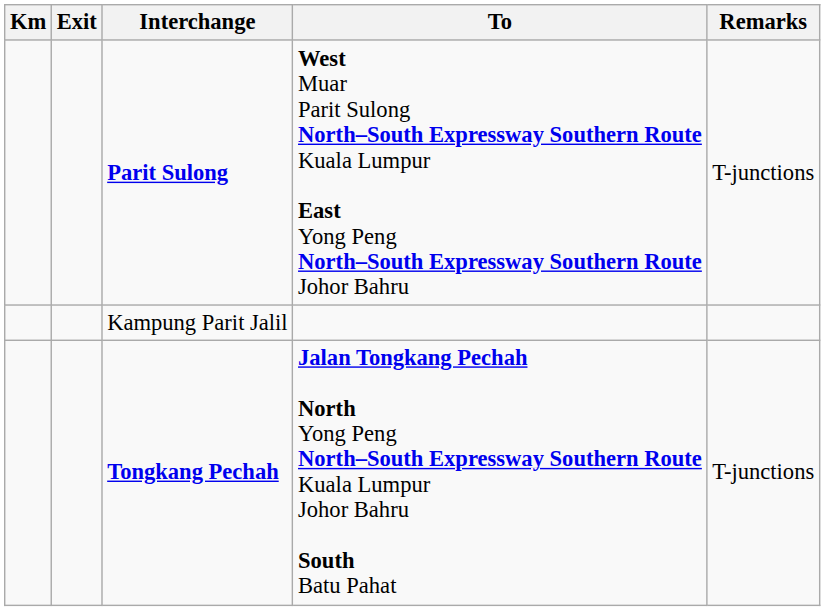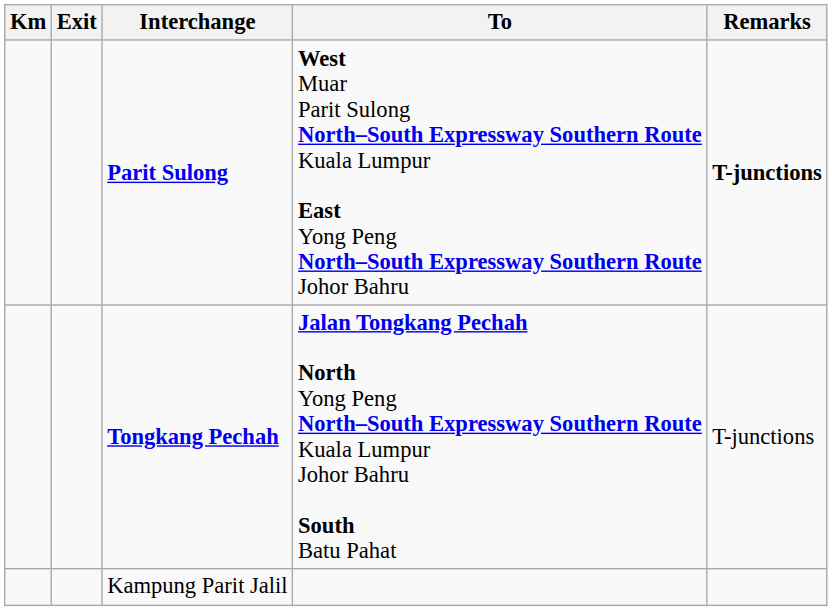Parit Sulong | Remarks: normal -> bold
rows swapped: Kampung Parit Jalil <-> Tongkang Pechah
